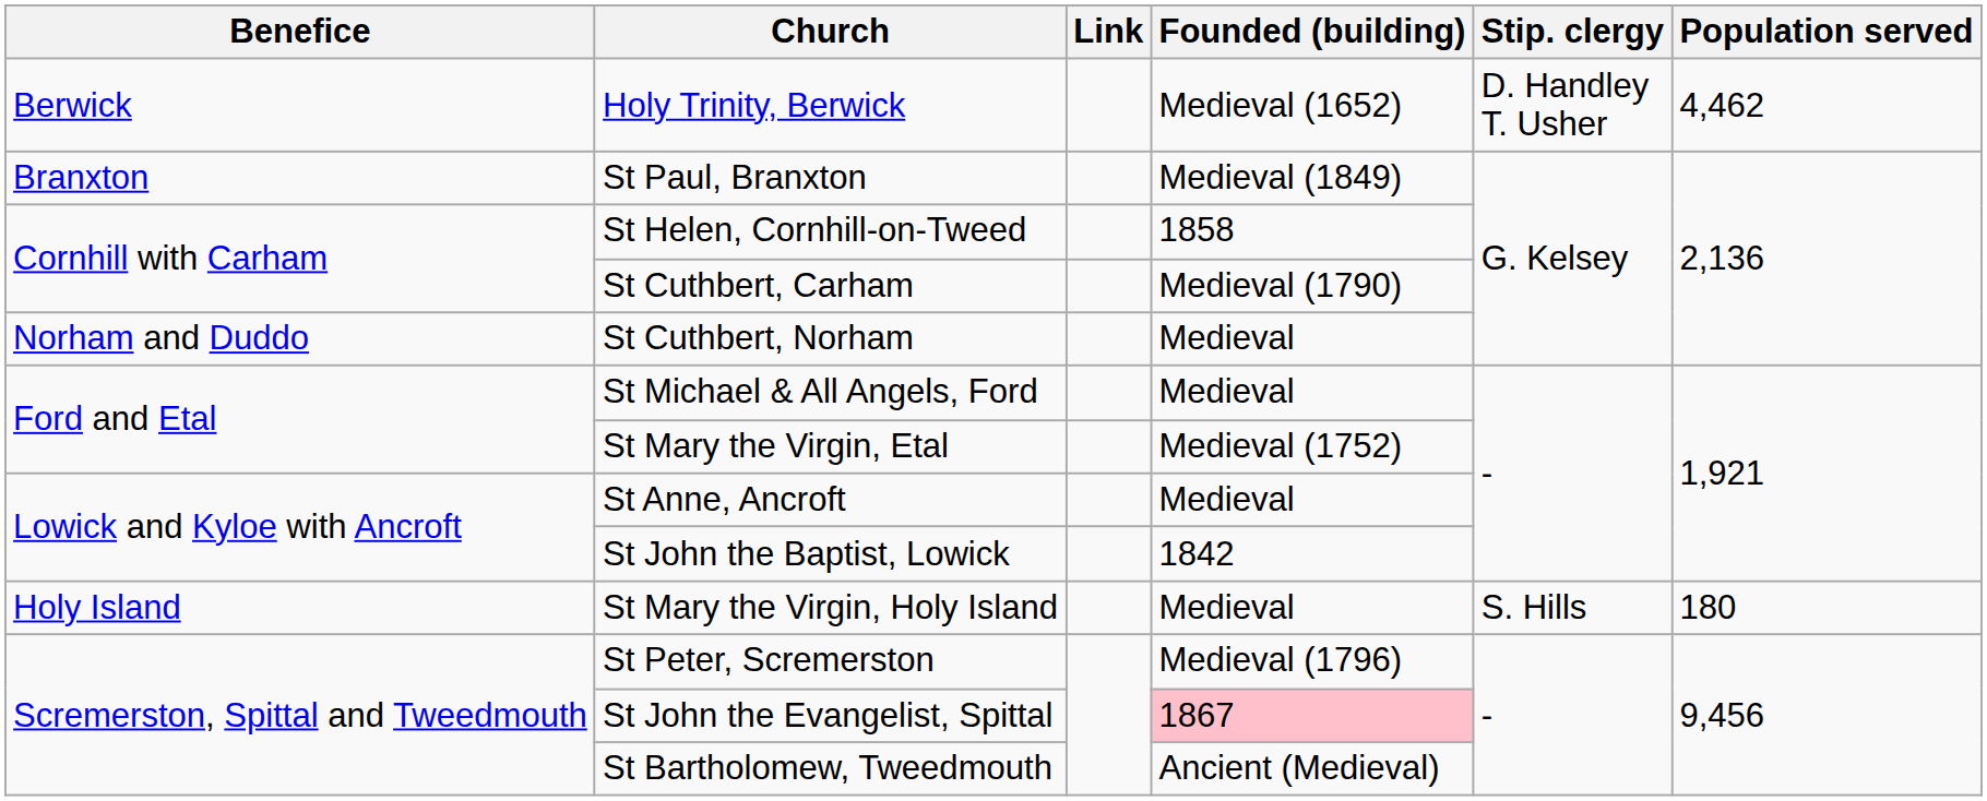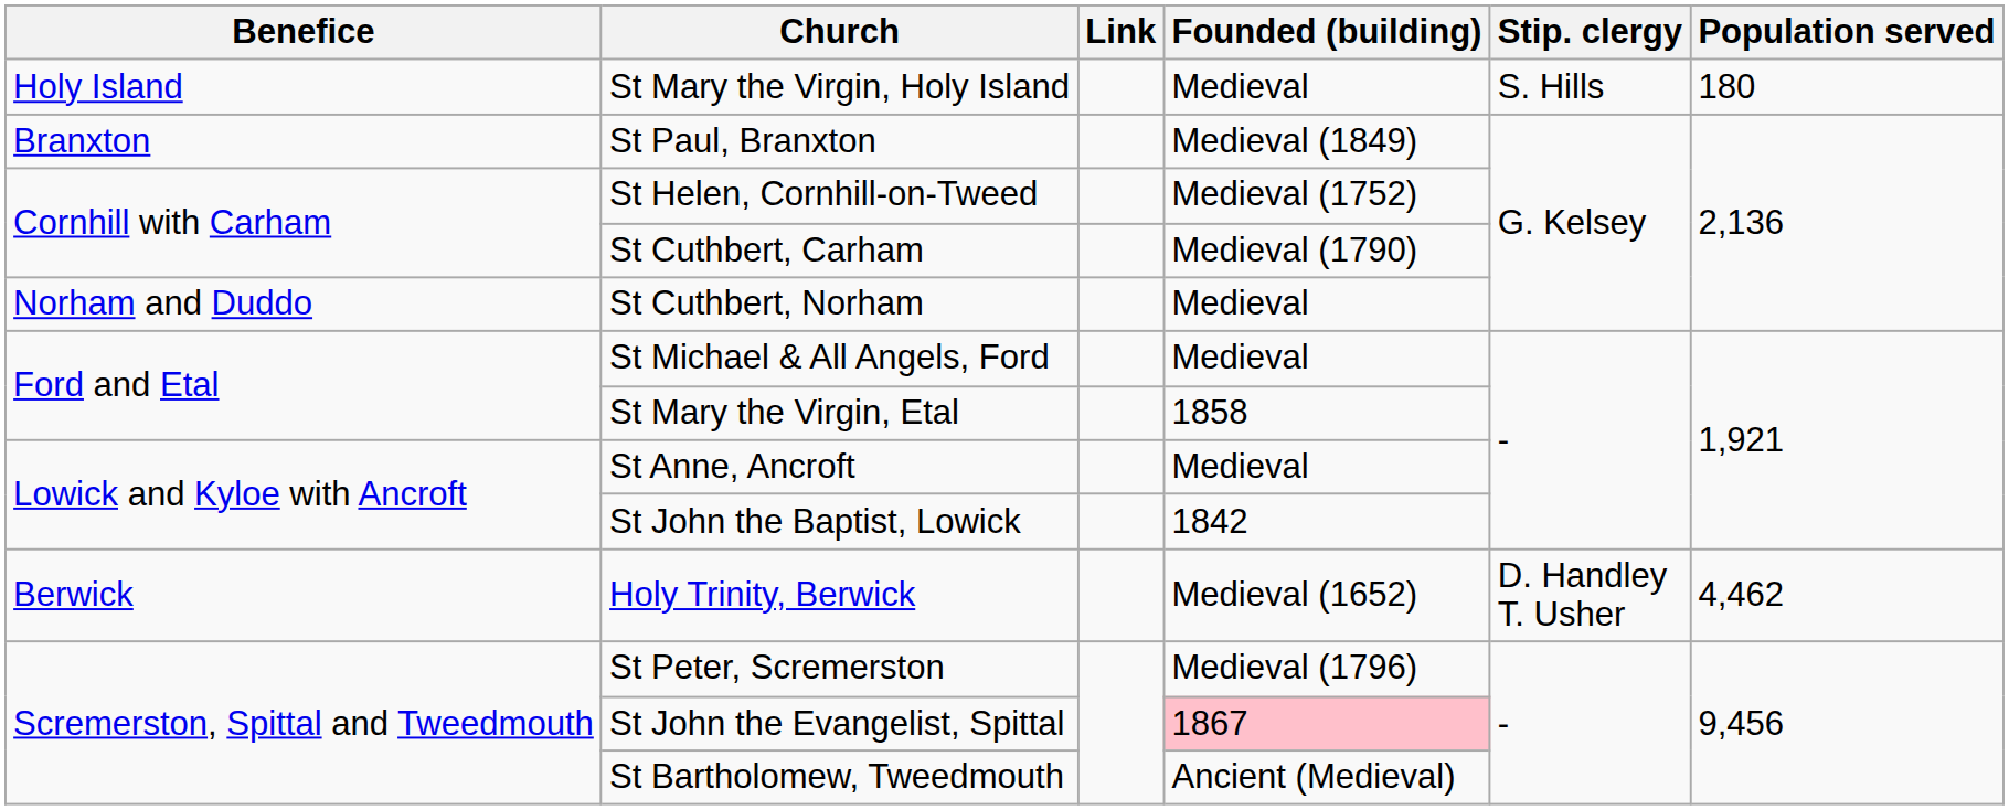rows swapped: Holy Trinity, Berwick <-> St Mary the Virgin, Holy Island
St Helen, Cornhill-on-Tweed | Founded (building): 1858 -> Medieval (1752)
St Mary the Virgin, Etal | Founded (building): Medieval (1752) -> 1858
